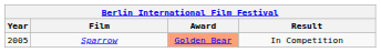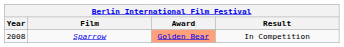Sparrow | Year: 2005 -> 2008
